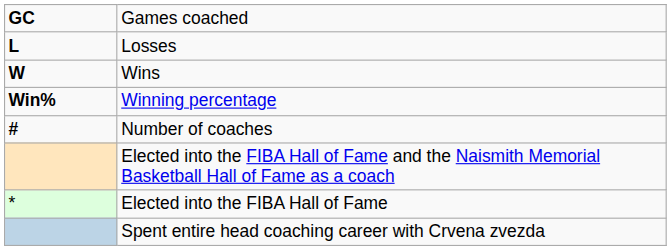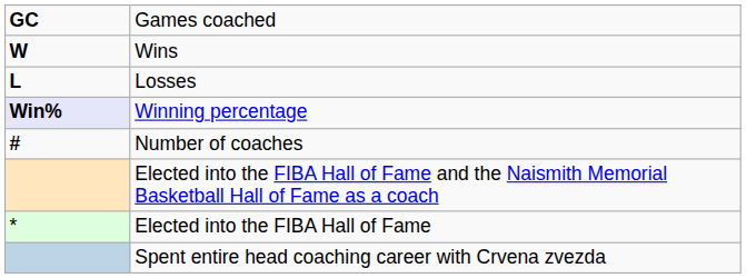rows swapped: Wins <-> Losses
Winning percentage | column 1: no background -> lavender background
